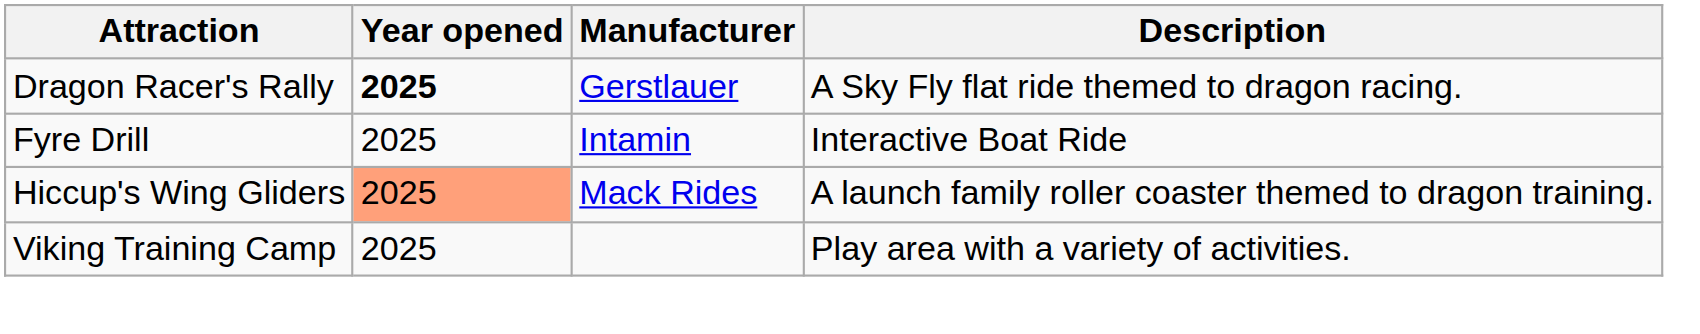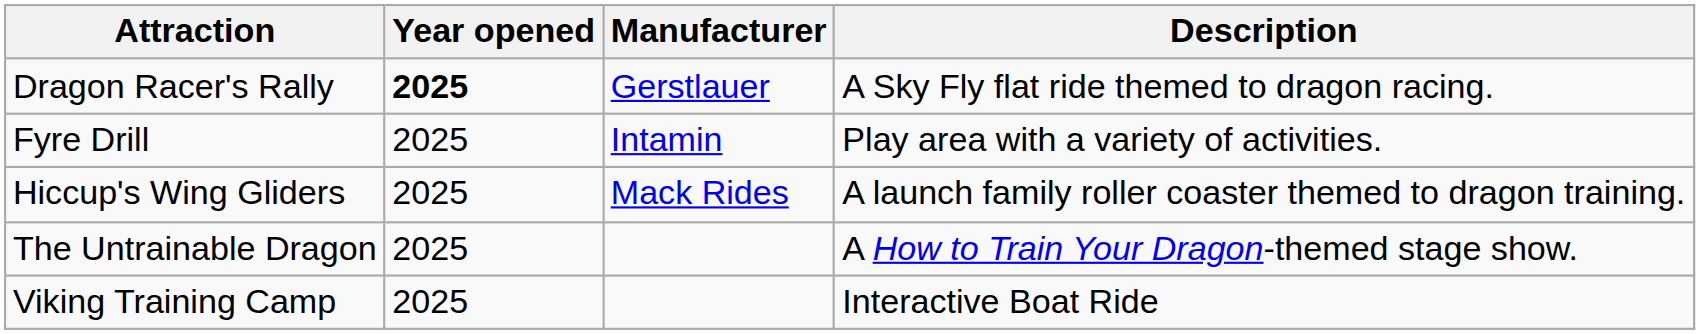Fyre Drill | Description: Interactive Boat Ride -> Play area with a variety of activities.
Hiccup's Wing Gliders | Year opened: lightsalmon background -> no background
+ row: The Untrainable Dragon | 2025 | A How to Train Your Dragon-themed stage show.
Viking Training Camp | Description: Play area with a variety of activities. -> Interactive Boat Ride
